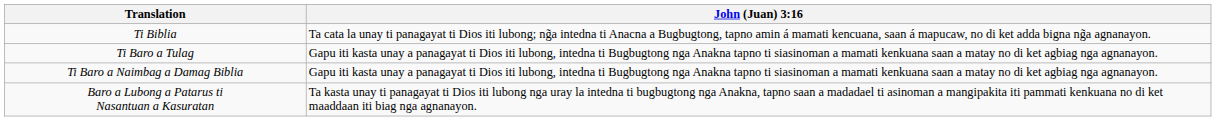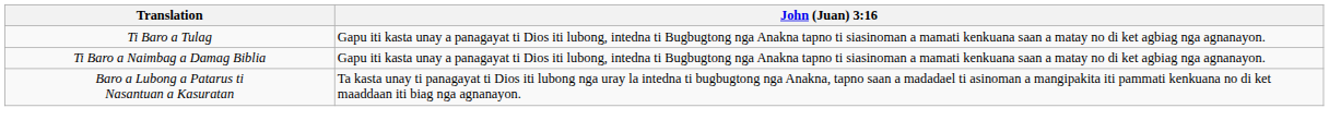- row: Ti Biblia | Ta cata la unay ti panagayat ti Dios iti lubong; ng̃a intedna ti Anacna a Bugbugtong, tapno amin á mamati kencuana, saan á mapucaw, no di ket adda bigna ng̃a agnanayon.
